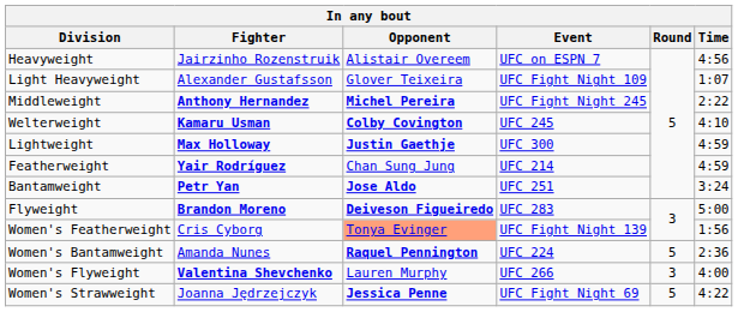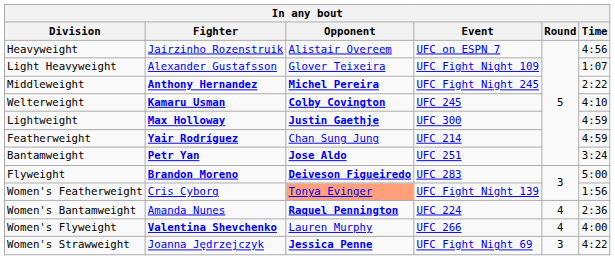Women's Bantamweight | Round: 5 -> 4
Women's Flyweight | Round: 3 -> 4
Women's Strawweight | Round: 5 -> 3
